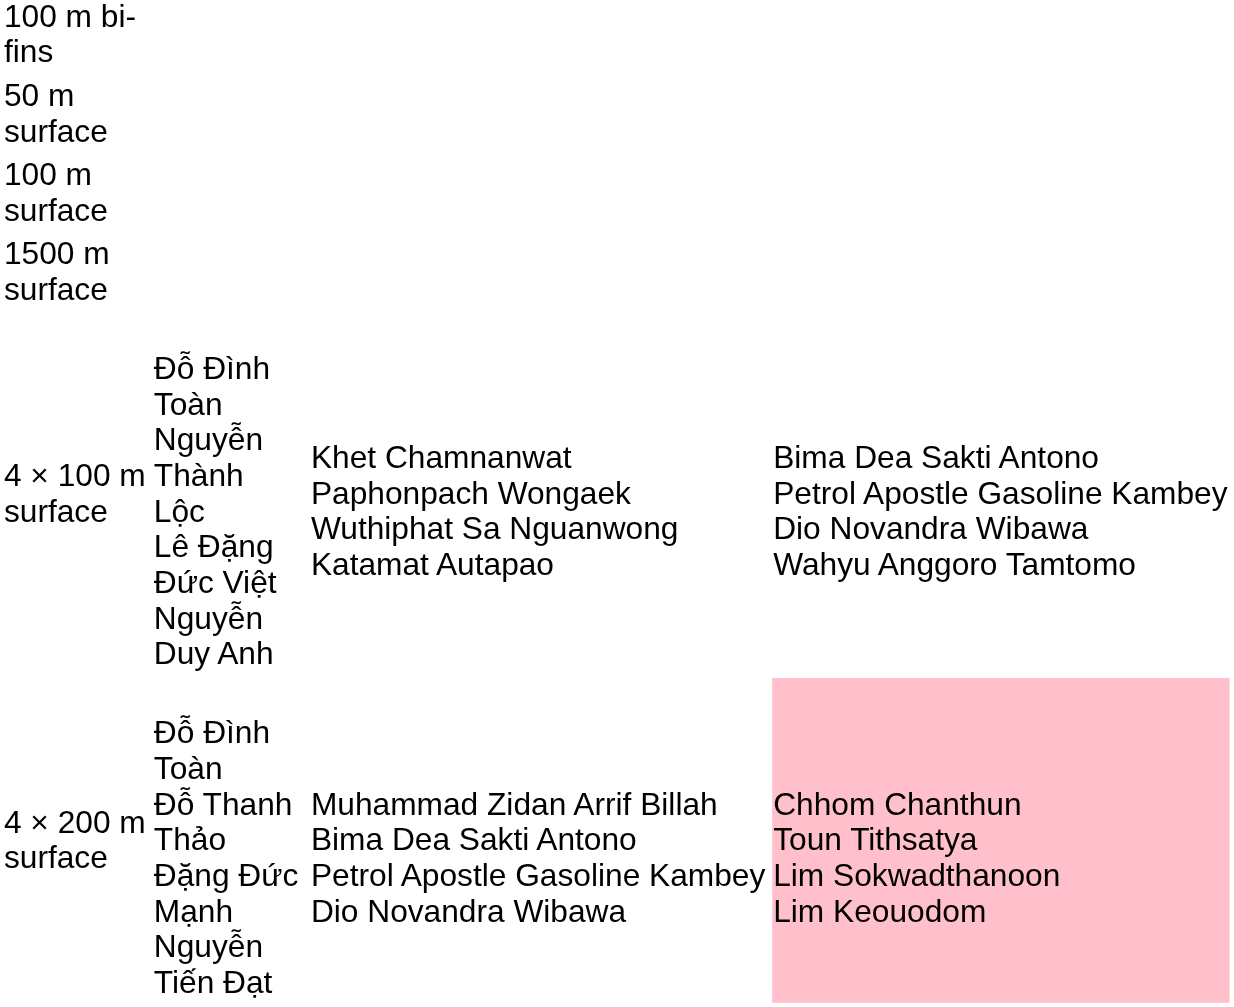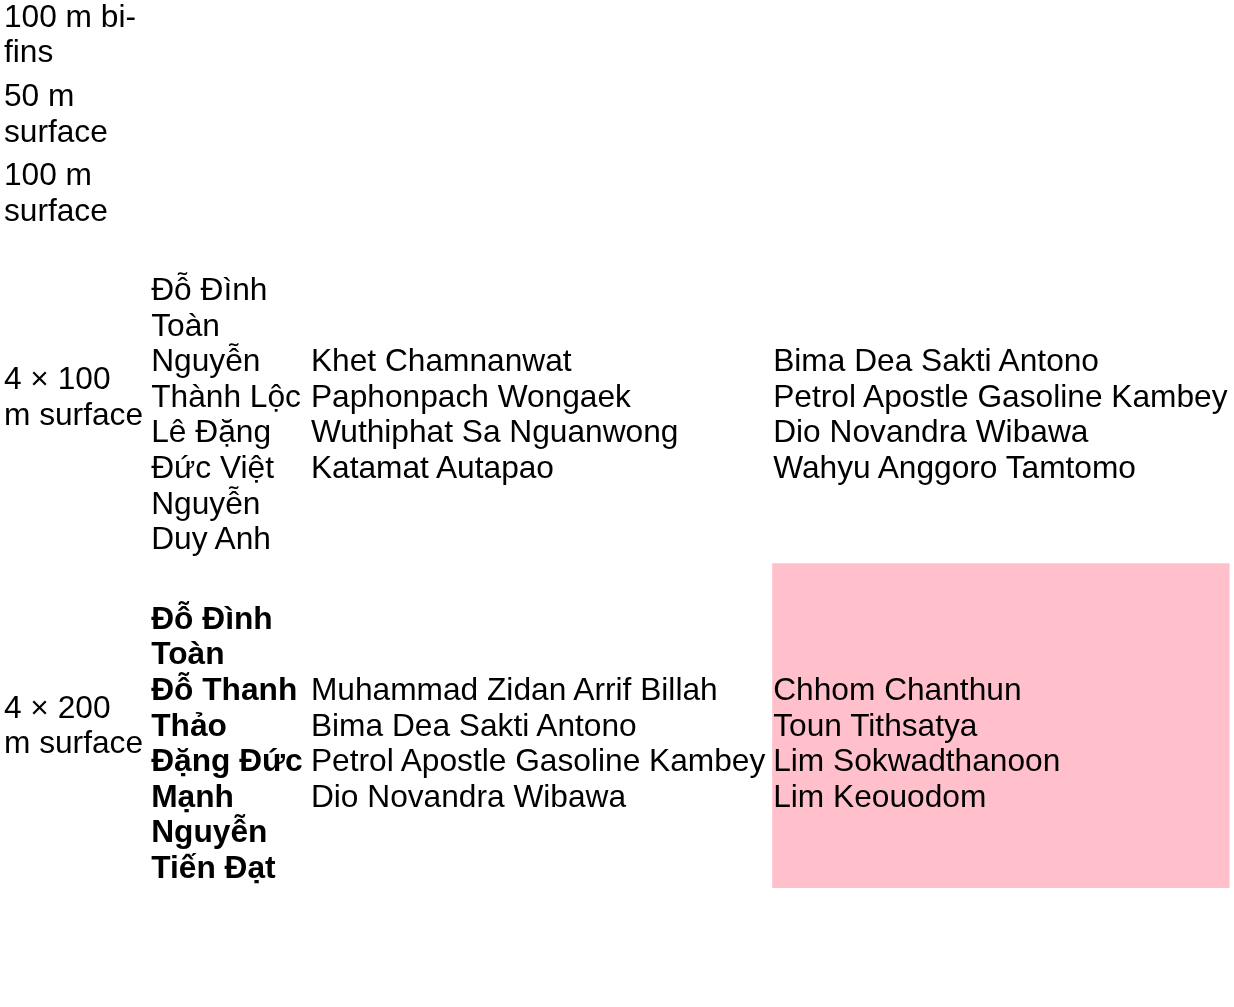- row: 1500 m surface
4 × 200 m surface | column 2: normal -> bold
